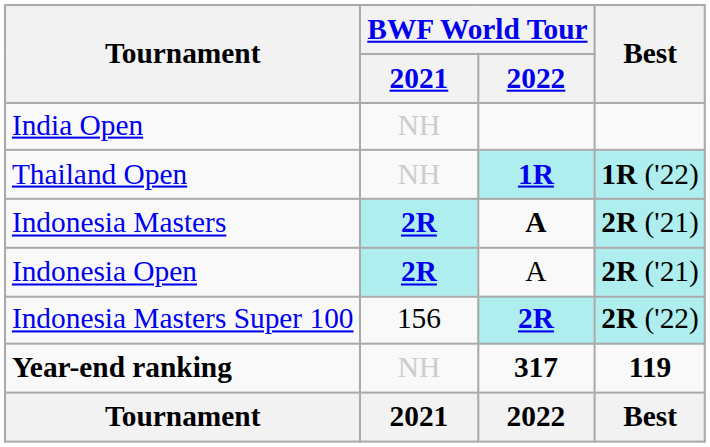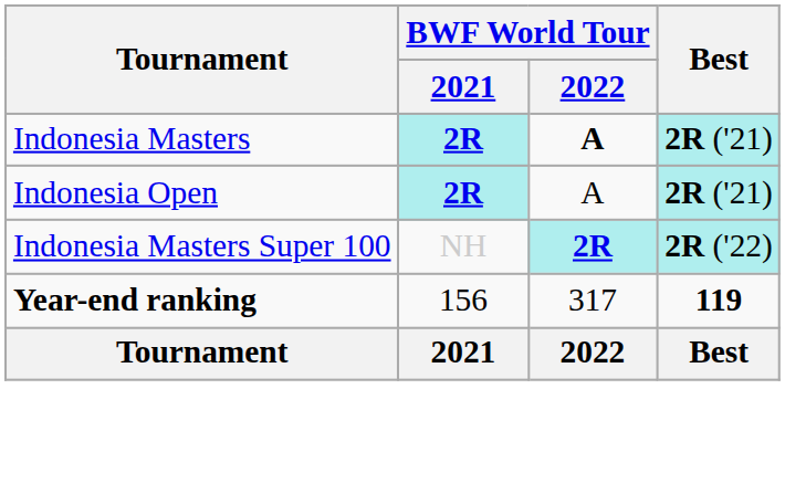- row: India Open | NH
- row: Thailand Open | NH | 1R | 1R ('22)
Indonesia Masters Super 100 | BWF World Tour / 2021: 156 -> NH
Year-end ranking | BWF World Tour / 2021: NH -> 156
Year-end ranking | BWF World Tour / 2022: bold -> normal
